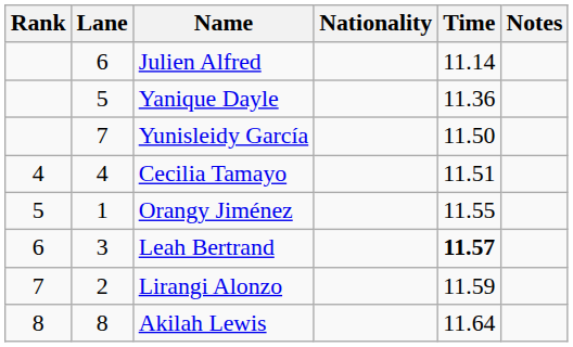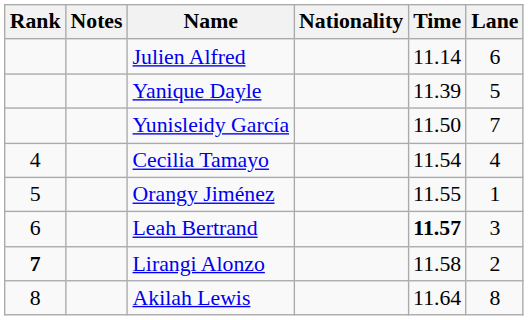columns swapped: Lane <-> Notes
Yanique Dayle | Time: 11.36 -> 11.39
Cecilia Tamayo | Time: 11.51 -> 11.54
Lirangi Alonzo | Rank: normal -> bold
Lirangi Alonzo | Time: 11.59 -> 11.58
